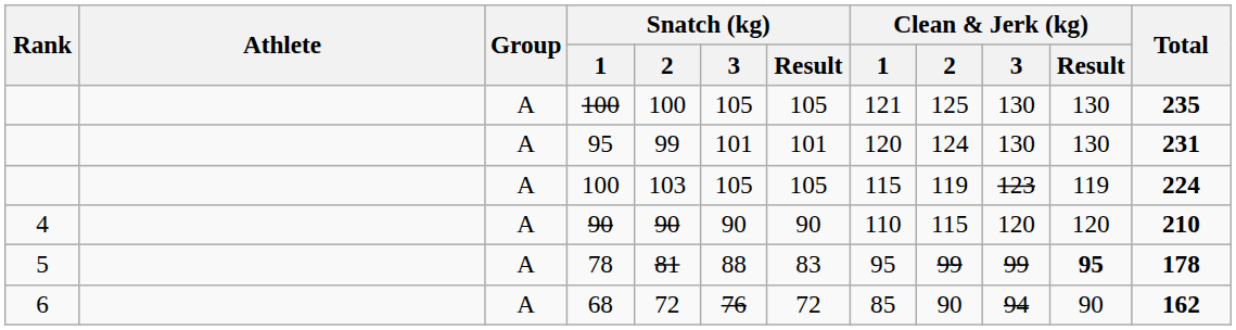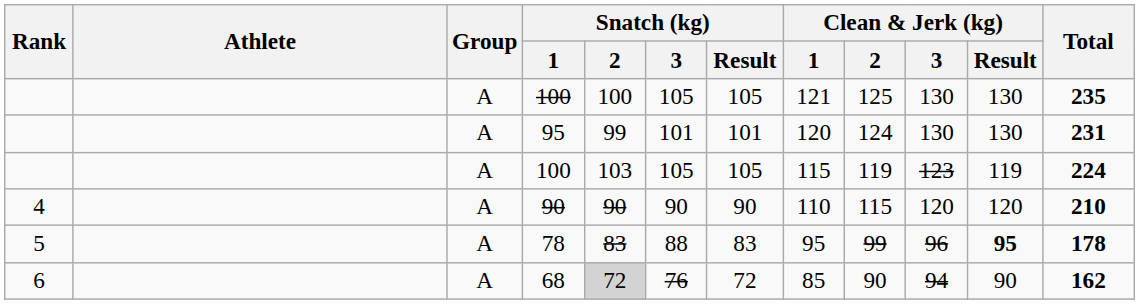78 | Snatch (kg) / 2: 81 -> 83
78 | Clean & Jerk (kg) / 3: 99 -> 96
68 | Snatch (kg) / 2: no background -> lightgrey background
